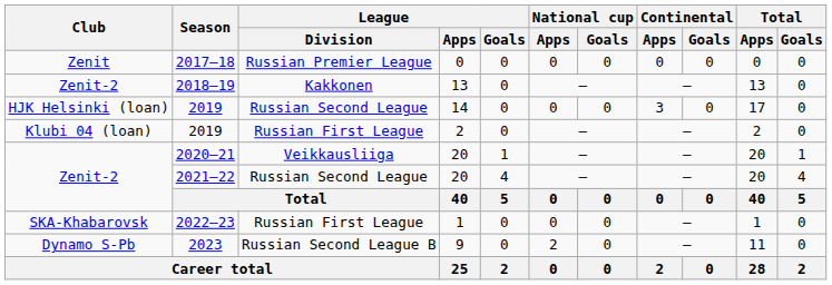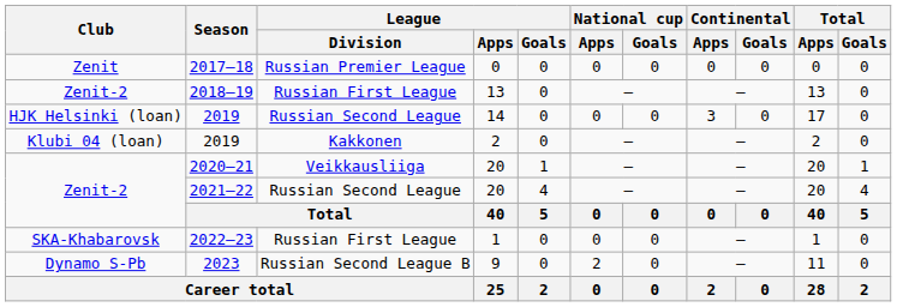2018–19 | League / Division: Kakkonen -> Russian First League
2019 / 2 | League / Division: Russian First League -> Kakkonen
